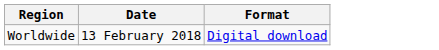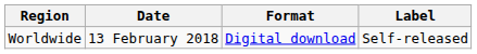+ column: Label | Self-released
